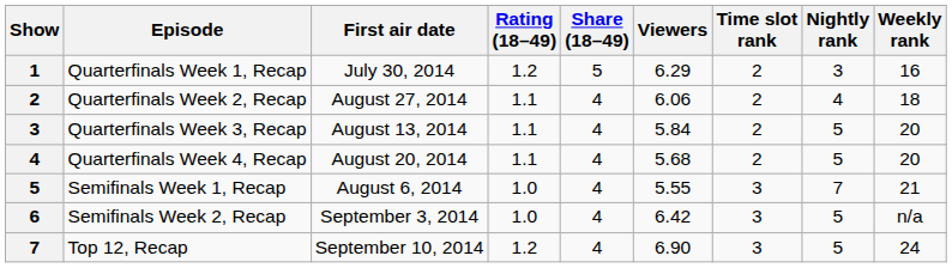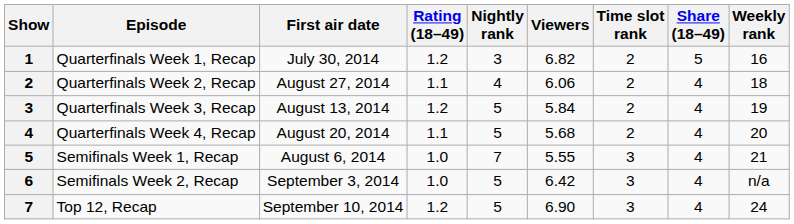columns swapped: Share (18–49) <-> Nightly rank
Quarterfinals Week 1, Recap | Viewers: 6.29 -> 6.82
Quarterfinals Week 3, Recap | Rating (18–49): 1.1 -> 1.2
Quarterfinals Week 3, Recap | Weekly rank: 20 -> 19
